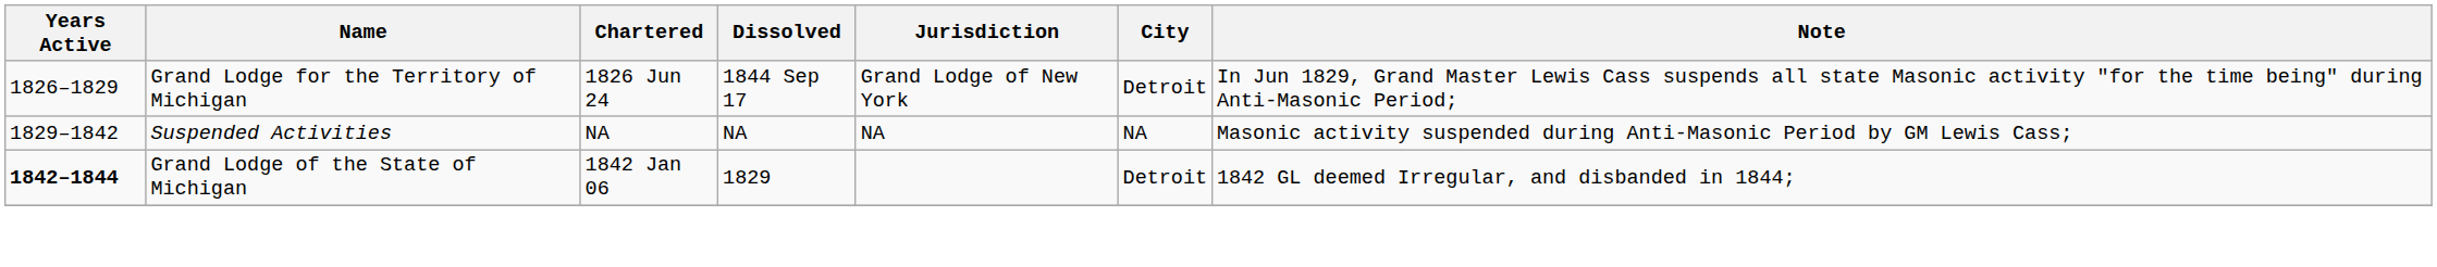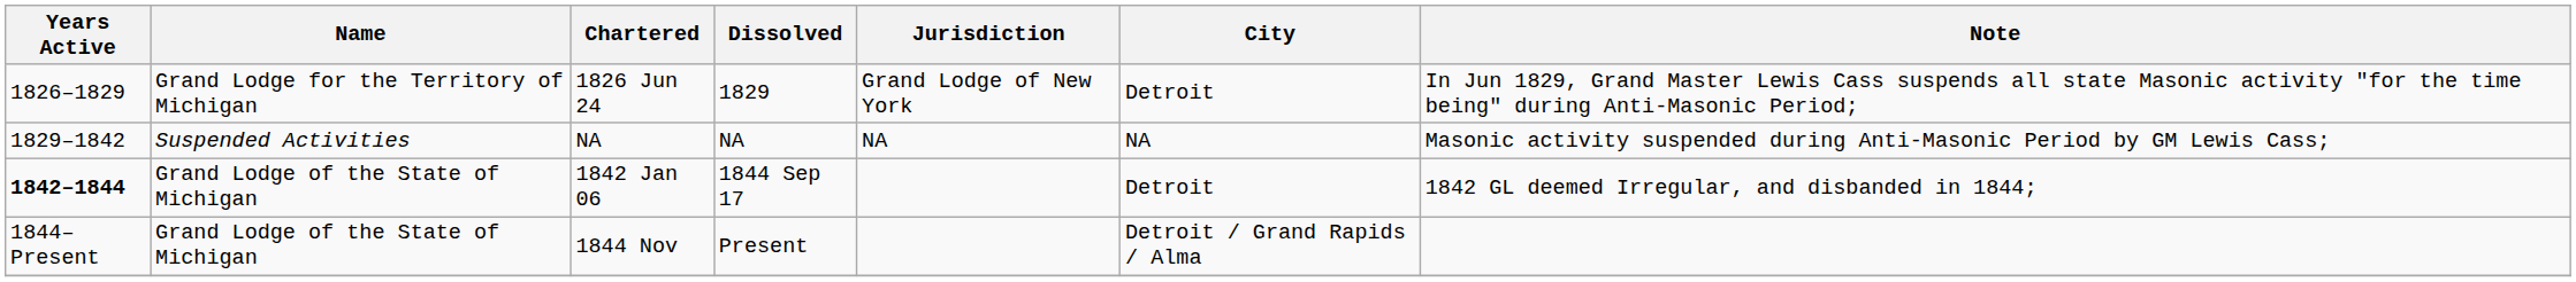1826 Jun 24 | Dissolved: 1844 Sep 17 -> 1829
1842 Jan 06 | Dissolved: 1829 -> 1844 Sep 17
+ row: 1844–Present | Grand Lodge of the State of Michigan | 1844 Nov | Present | Detroit / Grand Rapids / Alma
